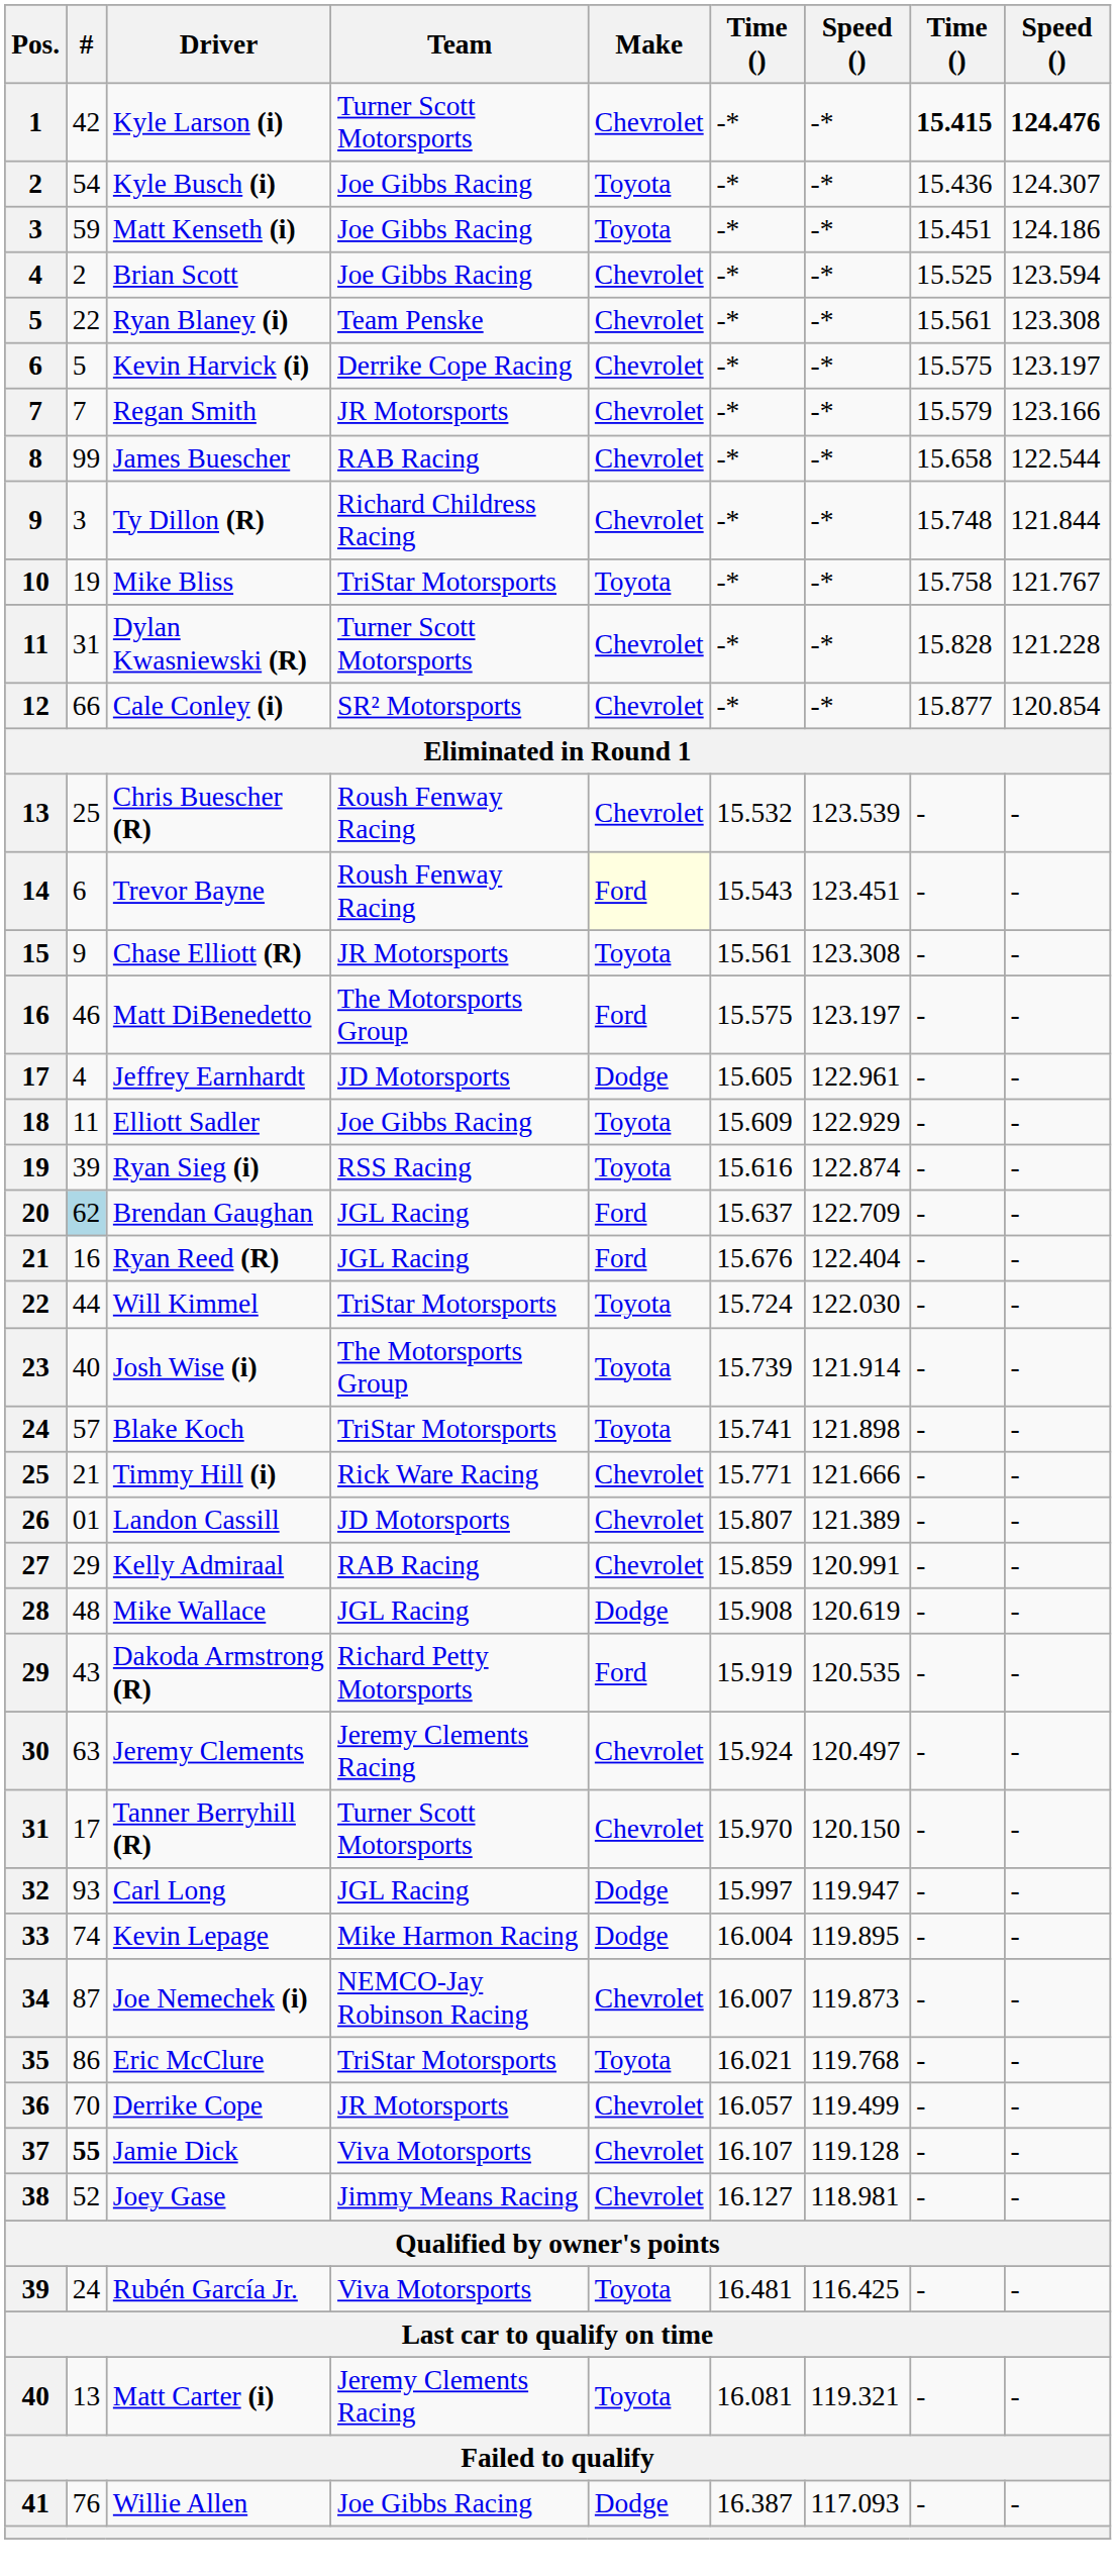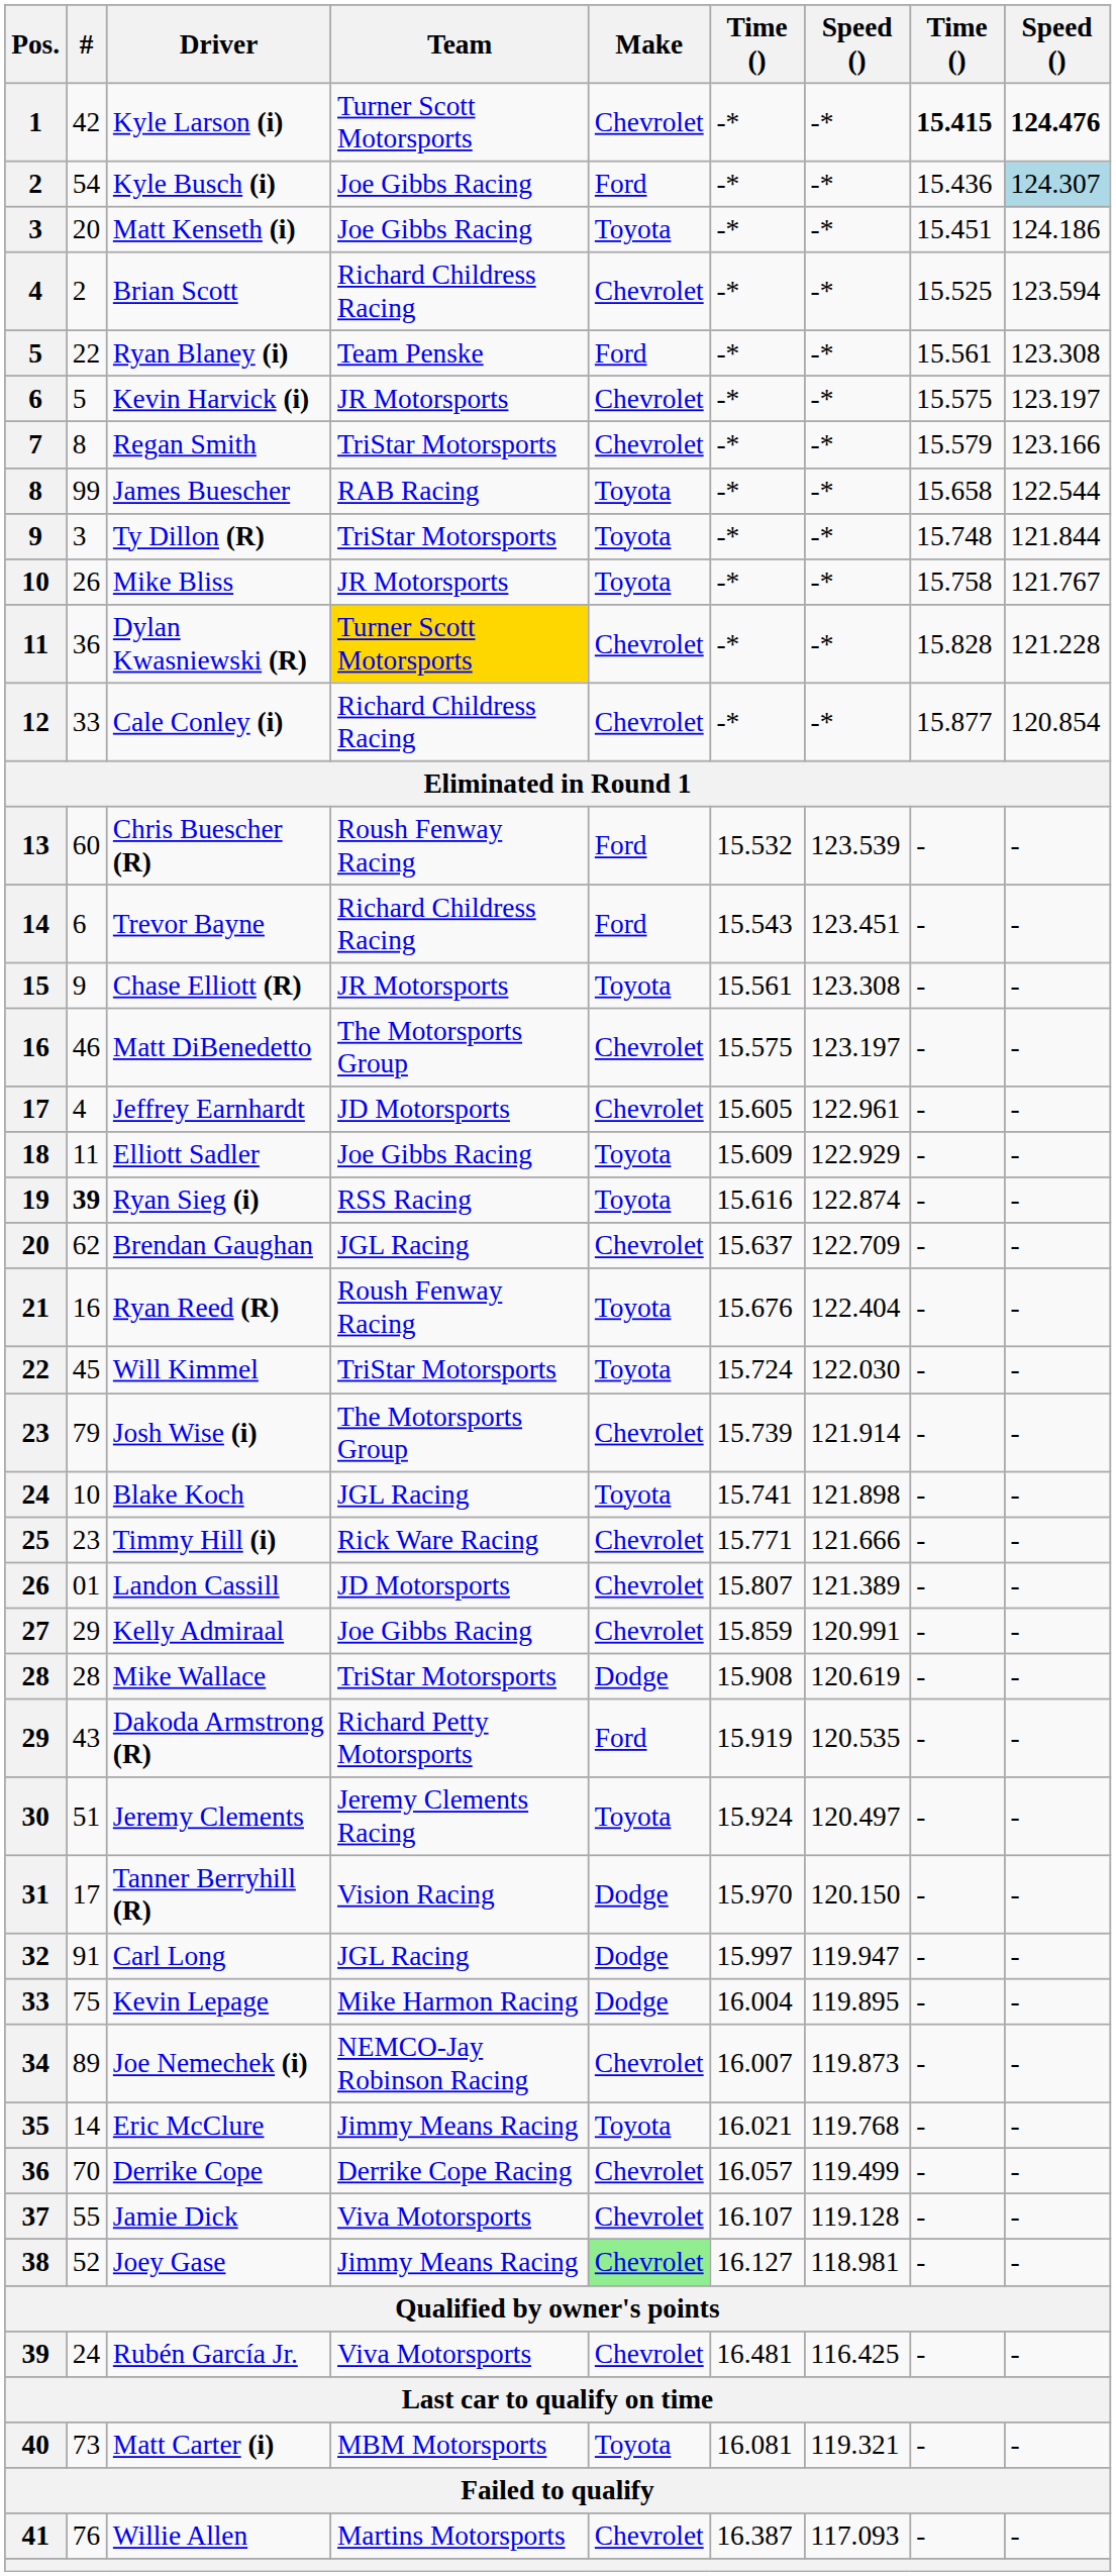Kyle Busch (i) | Make: Toyota -> Ford
Kyle Busch (i) | column 9: no background -> lightblue background
Matt Kenseth (i) | #: 59 -> 20
Brian Scott | Team: Joe Gibbs Racing -> Richard Childress Racing
Ryan Blaney (i) | Make: Chevrolet -> Ford
Kevin Harvick (i) | Team: Derrike Cope Racing -> JR Motorsports
Regan Smith | #: 7 -> 8
Regan Smith | Team: JR Motorsports -> TriStar Motorsports
James Buescher | Make: Chevrolet -> Toyota
Ty Dillon (R) | Team: Richard Childress Racing -> TriStar Motorsports
Ty Dillon (R) | Make: Chevrolet -> Toyota
Mike Bliss | #: 19 -> 26
Mike Bliss | Team: TriStar Motorsports -> JR Motorsports
Dylan Kwasniewski (R) | #: 31 -> 36
Dylan Kwasniewski (R) | Team: no background -> gold background
Cale Conley (i) | #: 66 -> 33
Cale Conley (i) | Team: SR² Motorsports -> Richard Childress Racing
Chris Buescher (R) | #: 25 -> 60
Chris Buescher (R) | Make: Chevrolet -> Ford
Trevor Bayne | Team: Roush Fenway Racing -> Richard Childress Racing
Trevor Bayne | Make: lightyellow background -> no background
Matt DiBenedetto | Make: Ford -> Chevrolet
Jeffrey Earnhardt | Make: Dodge -> Chevrolet
Ryan Sieg (i) | #: normal -> bold
Brendan Gaughan | #: lightblue background -> no background
Brendan Gaughan | Make: Ford -> Chevrolet
Ryan Reed (R) | Team: JGL Racing -> Roush Fenway Racing
Ryan Reed (R) | Make: Ford -> Toyota
Will Kimmel | #: 44 -> 45
Josh Wise (i) | #: 40 -> 79
Josh Wise (i) | Make: Toyota -> Chevrolet
Blake Koch | #: 57 -> 10
Blake Koch | Team: TriStar Motorsports -> JGL Racing
Timmy Hill (i) | #: 21 -> 23
Kelly Admiraal | Team: RAB Racing -> Joe Gibbs Racing
Mike Wallace | #: 48 -> 28
Mike Wallace | Team: JGL Racing -> TriStar Motorsports
Jeremy Clements | #: 63 -> 51
Jeremy Clements | Make: Chevrolet -> Toyota
Tanner Berryhill (R) | Team: Turner Scott Motorsports -> Vision Racing
Tanner Berryhill (R) | Make: Chevrolet -> Dodge
Carl Long | #: 93 -> 91
Kevin Lepage | #: 74 -> 75
Joe Nemechek (i) | #: 87 -> 89
Eric McClure | #: 86 -> 14
Eric McClure | Team: TriStar Motorsports -> Jimmy Means Racing
Derrike Cope | Team: JR Motorsports -> Derrike Cope Racing
Jamie Dick | #: bold -> normal
Joey Gase | Make: no background -> lightgreen background
Rubén García Jr. | Make: Toyota -> Chevrolet
Matt Carter (i) | #: 13 -> 73
Matt Carter (i) | Team: Jeremy Clements Racing -> MBM Motorsports
Willie Allen | Team: Joe Gibbs Racing -> Martins Motorsports
Willie Allen | Make: Dodge -> Chevrolet
